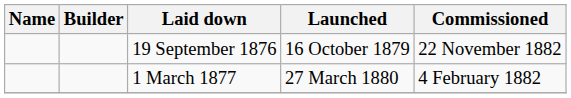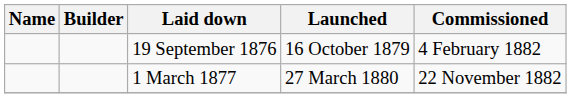19 September 1876 | Commissioned: 22 November 1882 -> 4 February 1882
1 March 1877 | Commissioned: 4 February 1882 -> 22 November 1882
